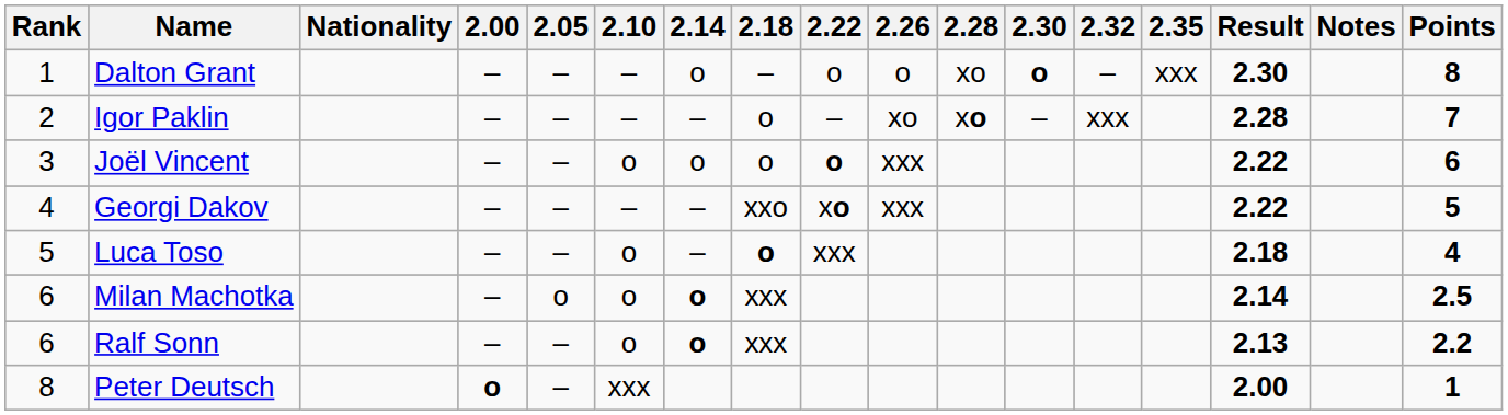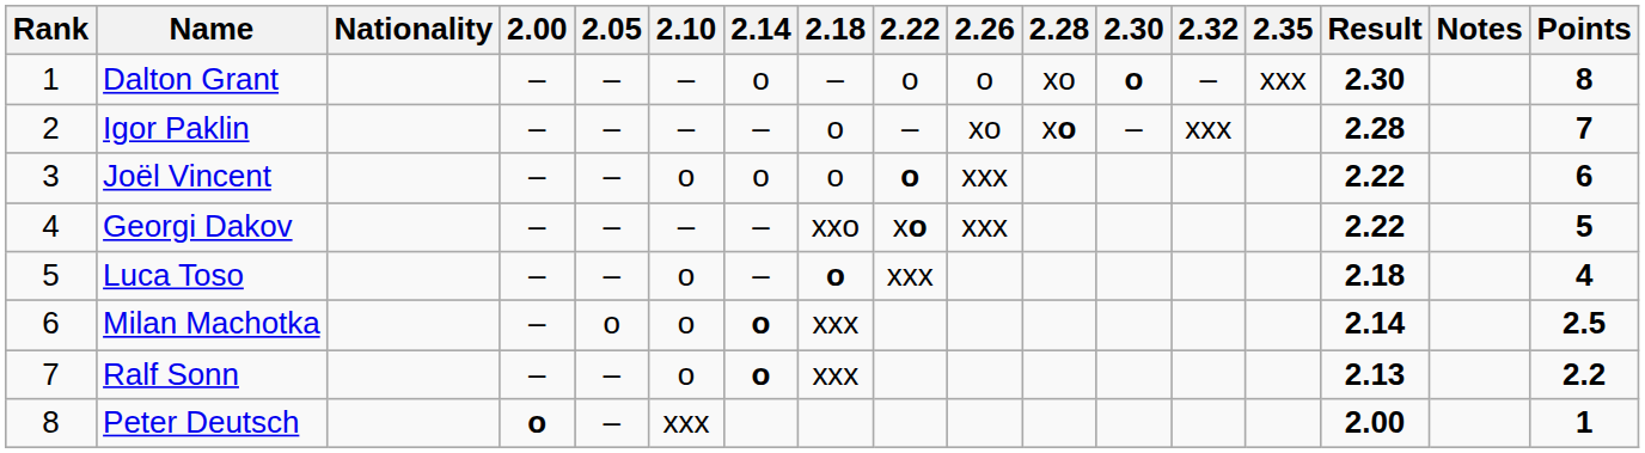Ralf Sonn | Rank: 6 -> 7
